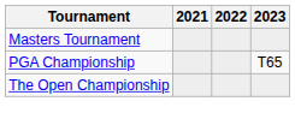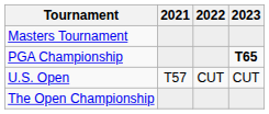PGA Championship | 2023: normal -> bold
+ row: U.S. Open | T57 | CUT | CUT
